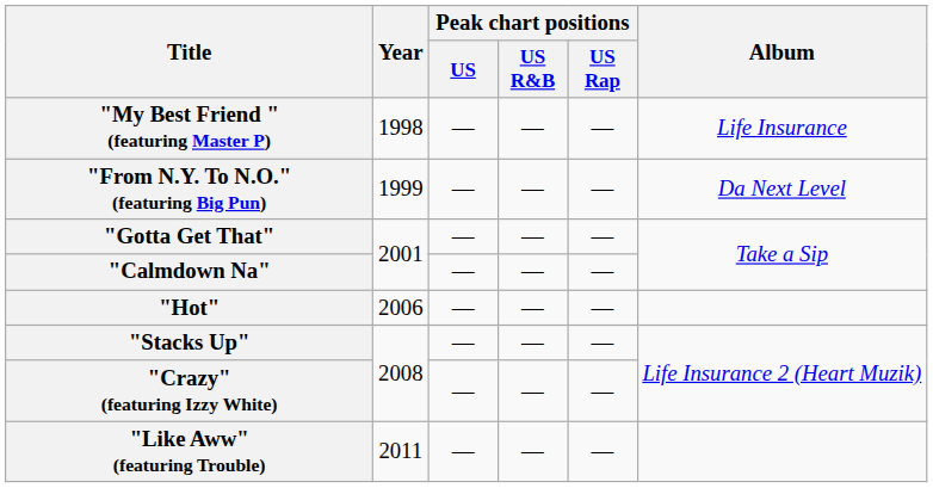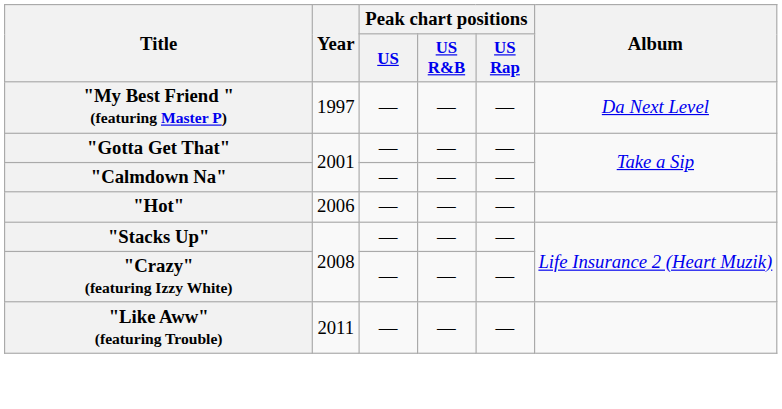"My Best Friend " (featuring Master P) | Year: 1998 -> 1997
"My Best Friend " (featuring Master P) | Album: Life Insurance -> Da Next Level
- row: "From N.Y. To N.O." (featuring Big Pun) | 1999 | — | — | — | Da Next Level
